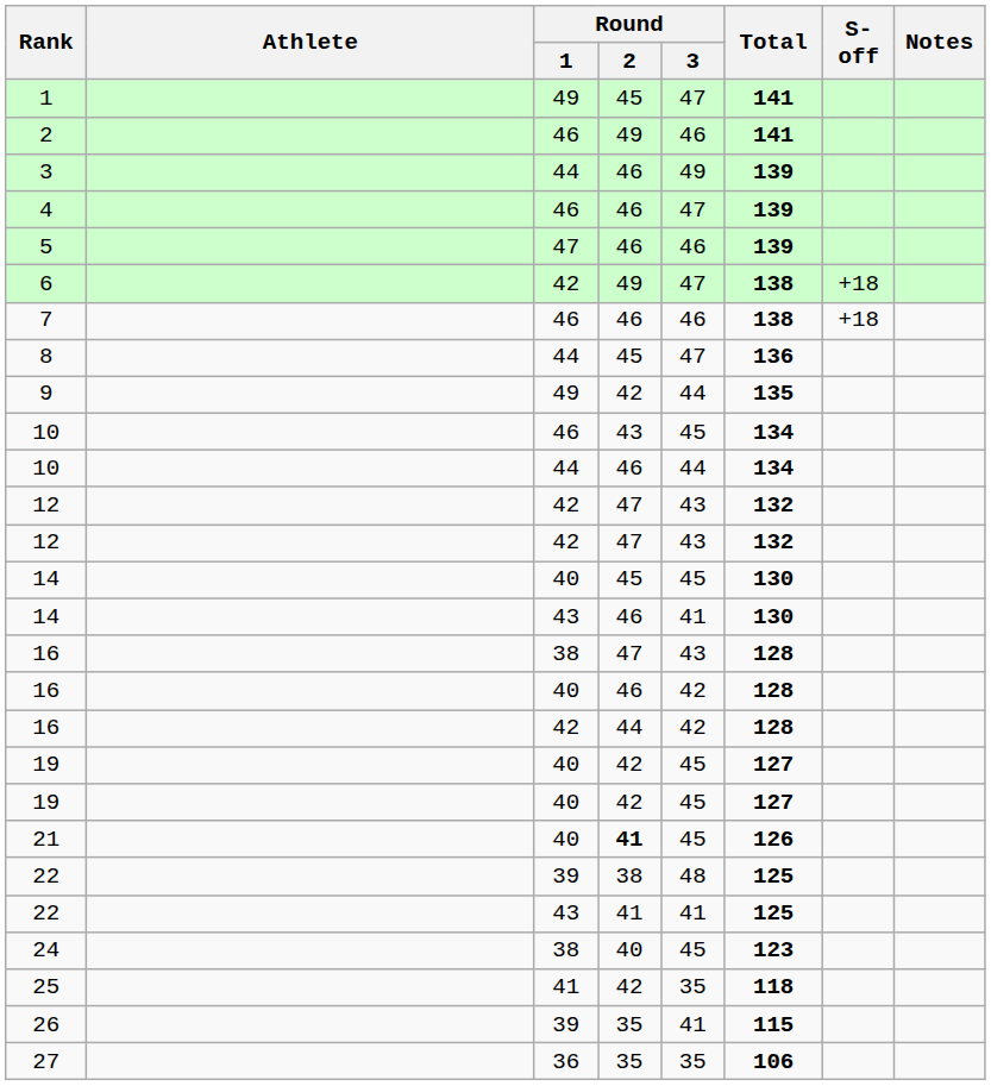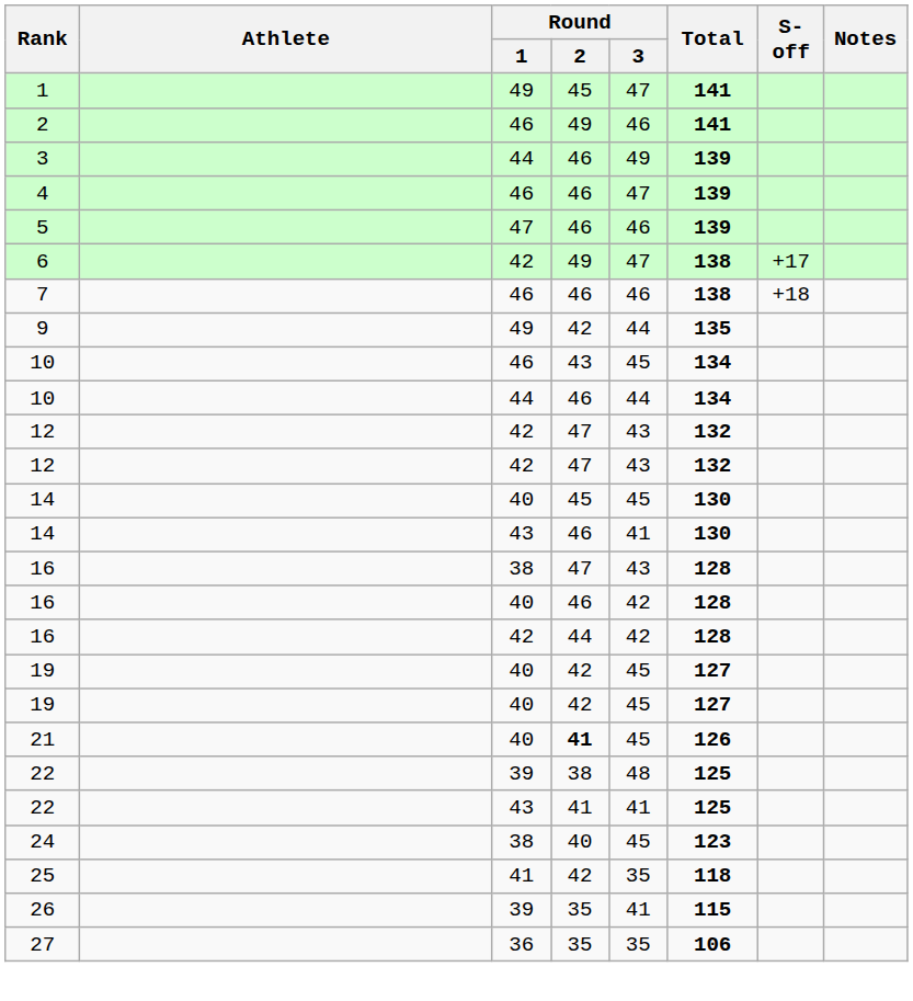6 | S-off: +18 -> +17
- row: 8 | 44 | 45 | 47 | 136
